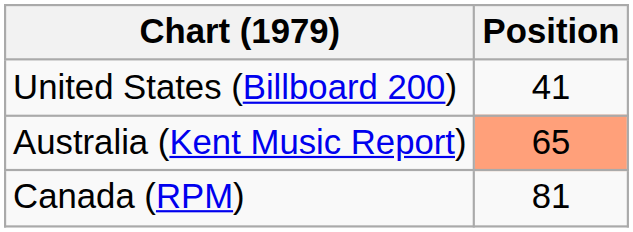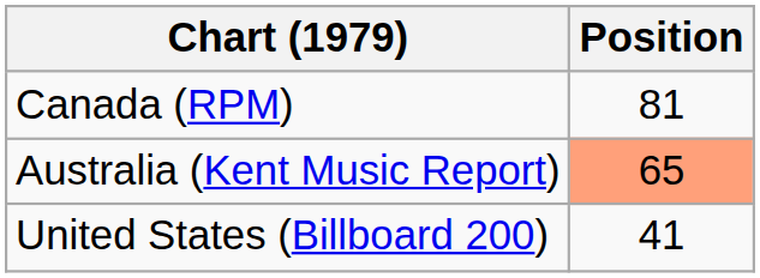rows swapped: United States (Billboard 200) <-> Canada (RPM)
